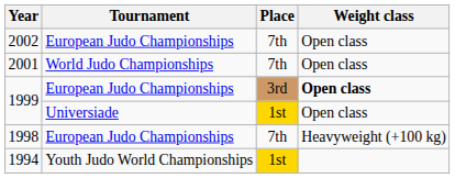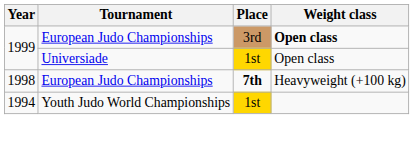- row: 2002 | European Judo Championships | 7th | Open class
- row: 2001 | World Judo Championships | 7th | Open class
1998 | Place: normal -> bold
